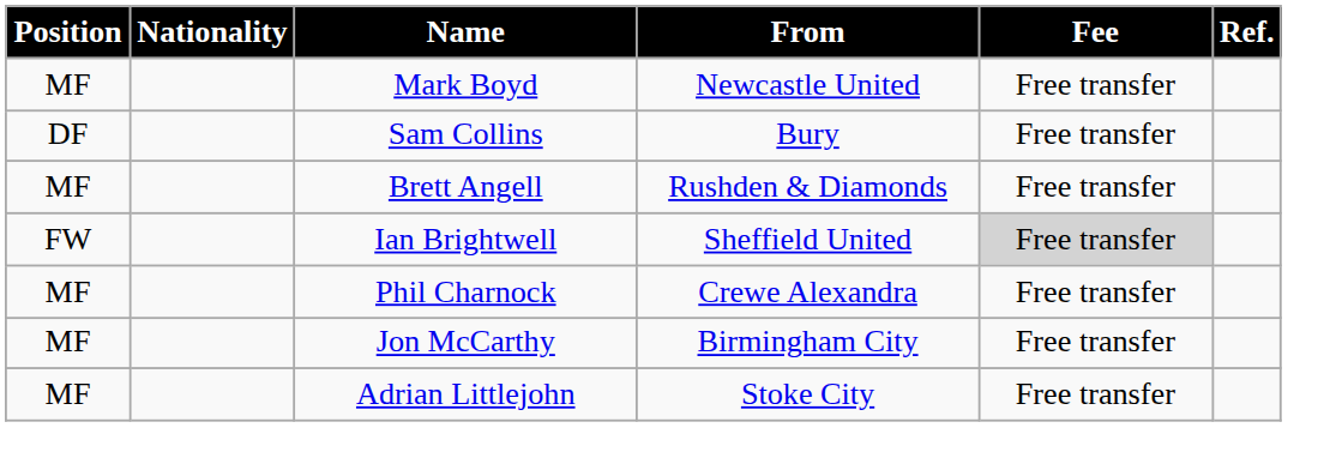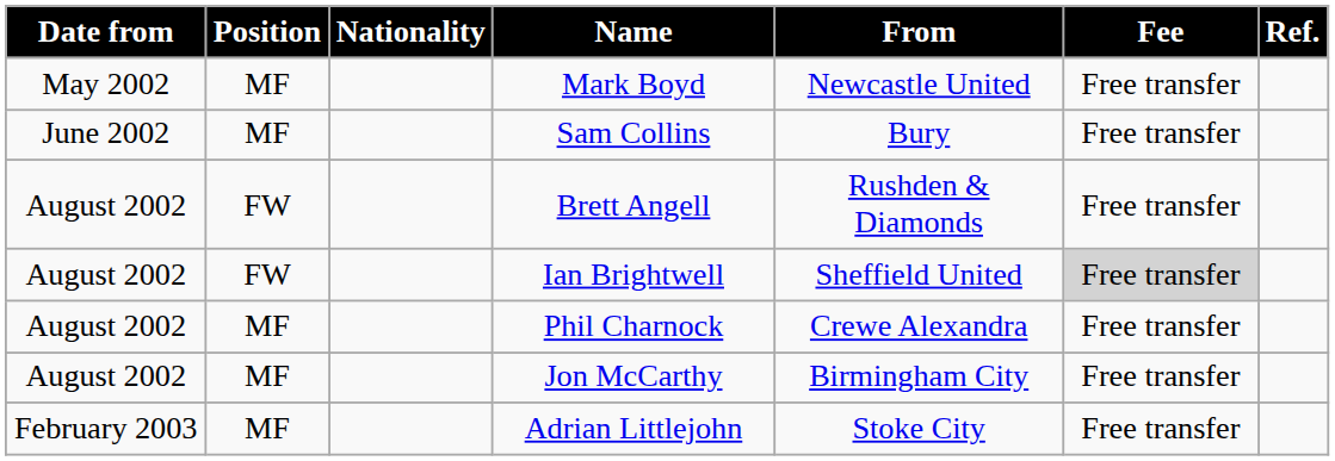+ column: Date from | May 2002 | June 2002 | August 2002 | August 2002 | August 2002 | August 2002 | February 2003
Sam Collins | Position: DF -> MF
Brett Angell | Position: MF -> FW
